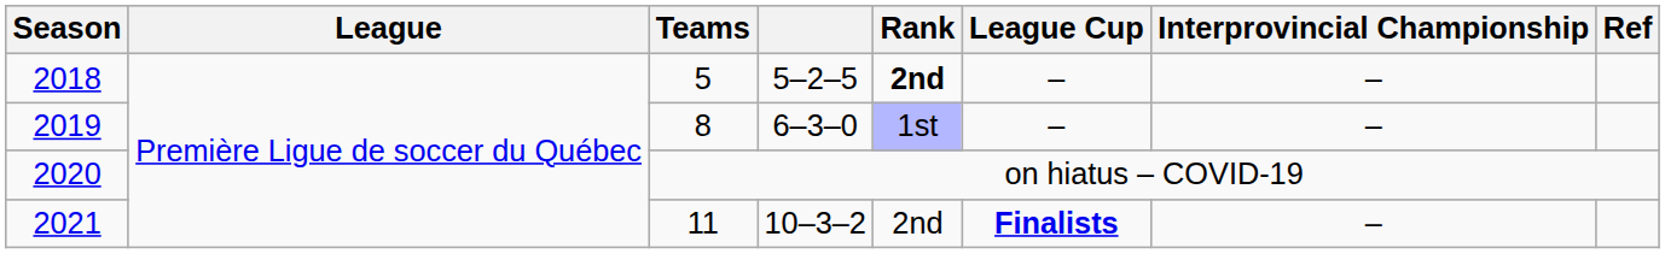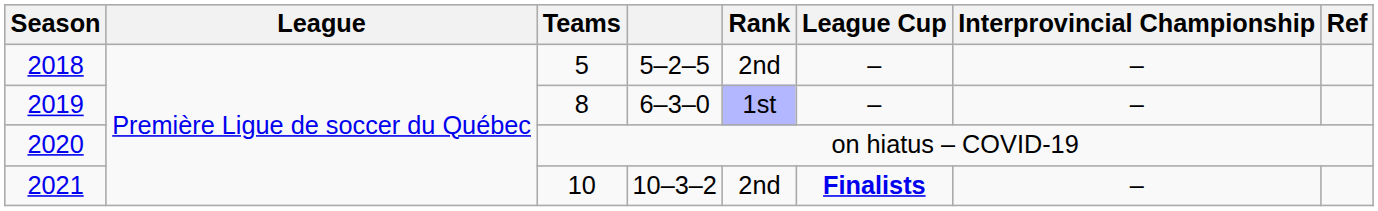2018 | Rank: bold -> normal
2021 | Teams: 11 -> 10
